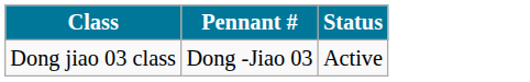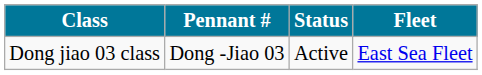+ column: Fleet | East Sea Fleet
